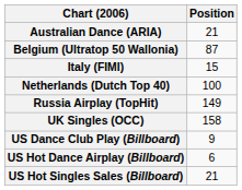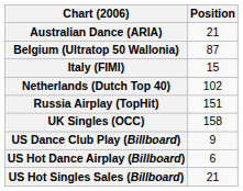Netherlands (Dutch Top 40) | Position: 100 -> 102
Russia Airplay (TopHit) | Position: 149 -> 151
